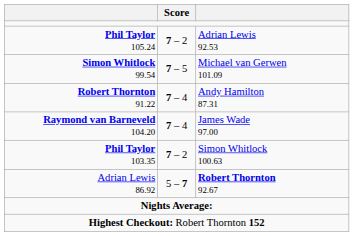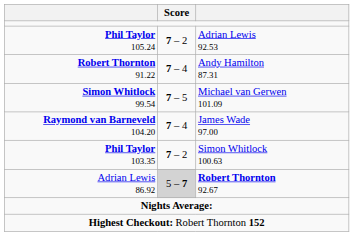rows swapped: Simon Whitlock 99.54 <-> Robert Thornton 91.22
Adrian Lewis 86.92 | Score: no background -> lightgrey background
